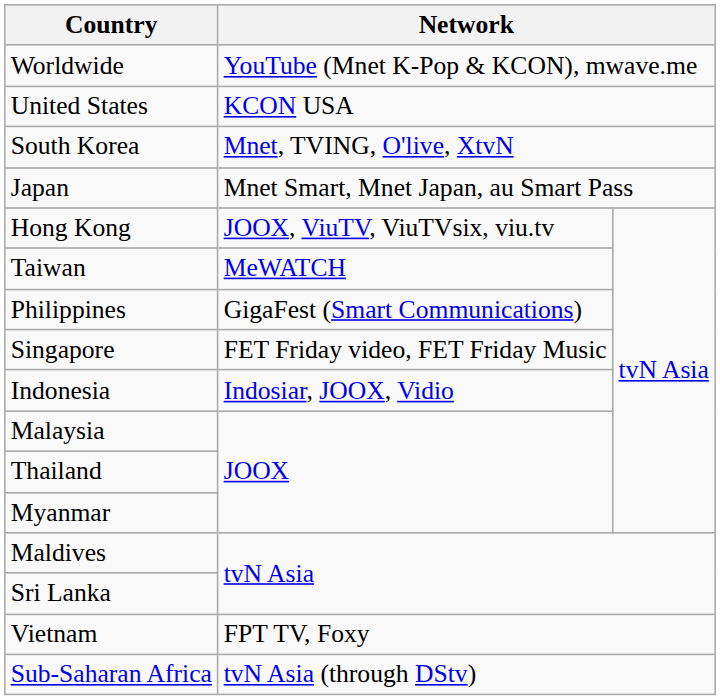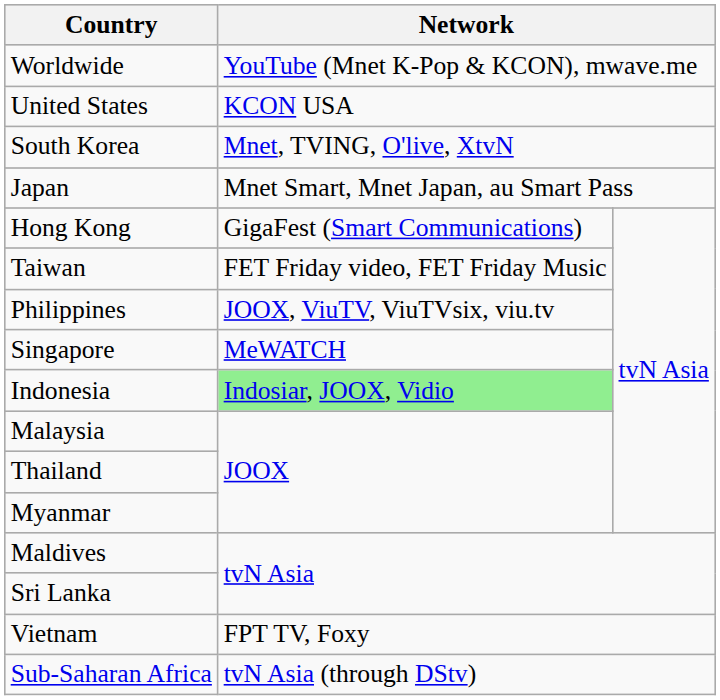Hong Kong | column 2: JOOX, ViuTV, ViuTVsix, viu.tv -> GigaFest (Smart Communications)
Taiwan | column 2: MeWATCH -> FET Friday video, FET Friday Music
Philippines | column 2: GigaFest (Smart Communications) -> JOOX, ViuTV, ViuTVsix, viu.tv
Singapore | column 2: FET Friday video, FET Friday Music -> MeWATCH
Indonesia | column 2: no background -> lightgreen background
